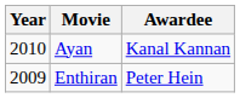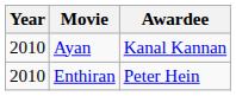Enthiran | Year: 2009 -> 2010
